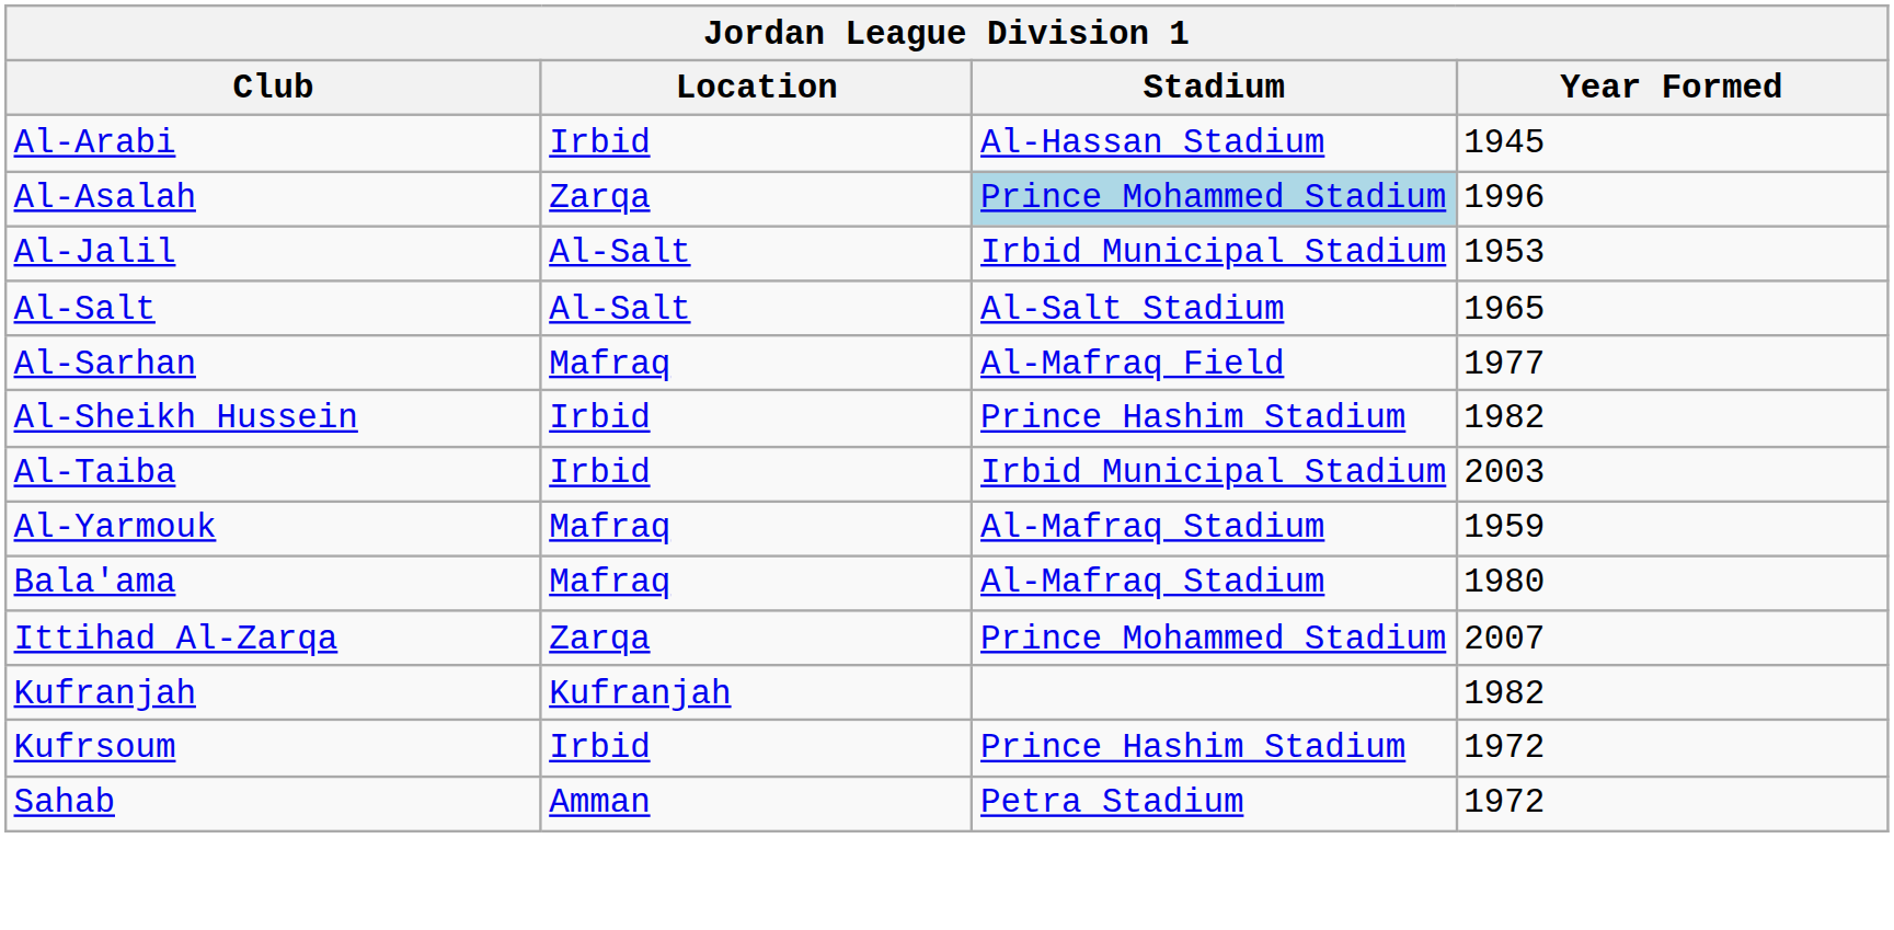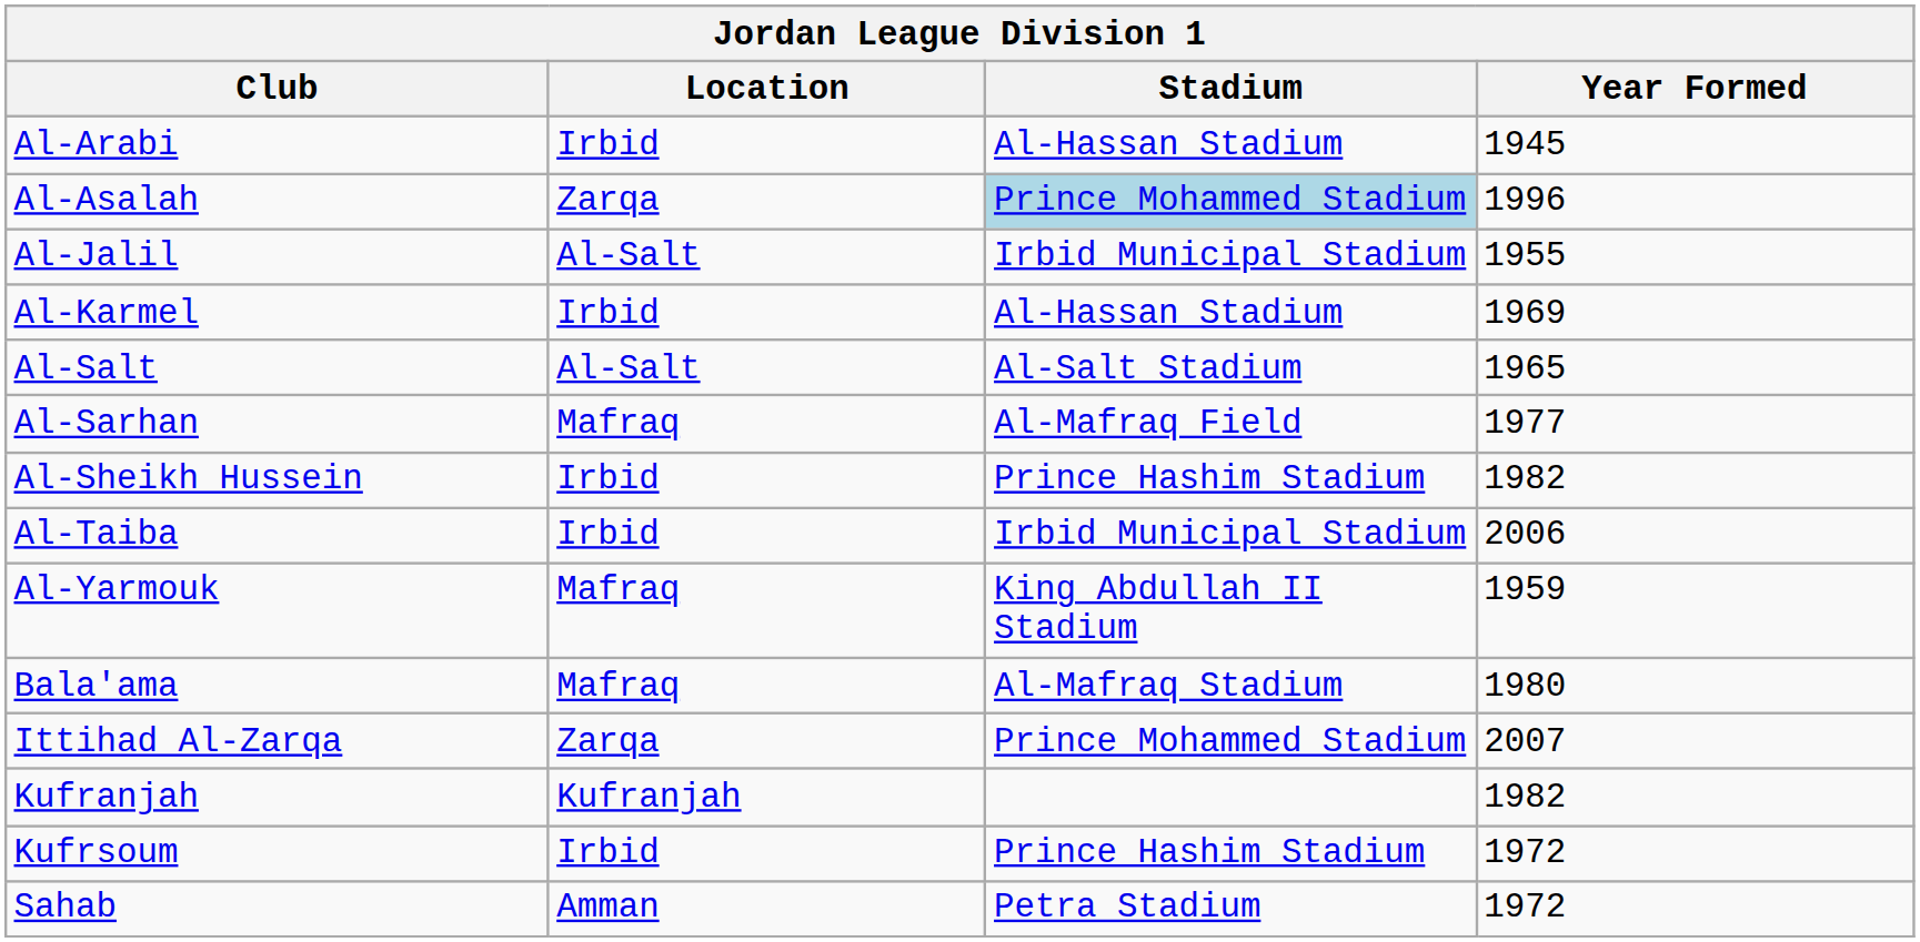Al-Jalil | Year Formed: 1953 -> 1955
+ row: Al-Karmel | Irbid | Al-Hassan Stadium | 1969
Al-Taiba | Year Formed: 2003 -> 2006
Al-Yarmouk | Stadium: Al-Mafraq Stadium -> King Abdullah II Stadium
